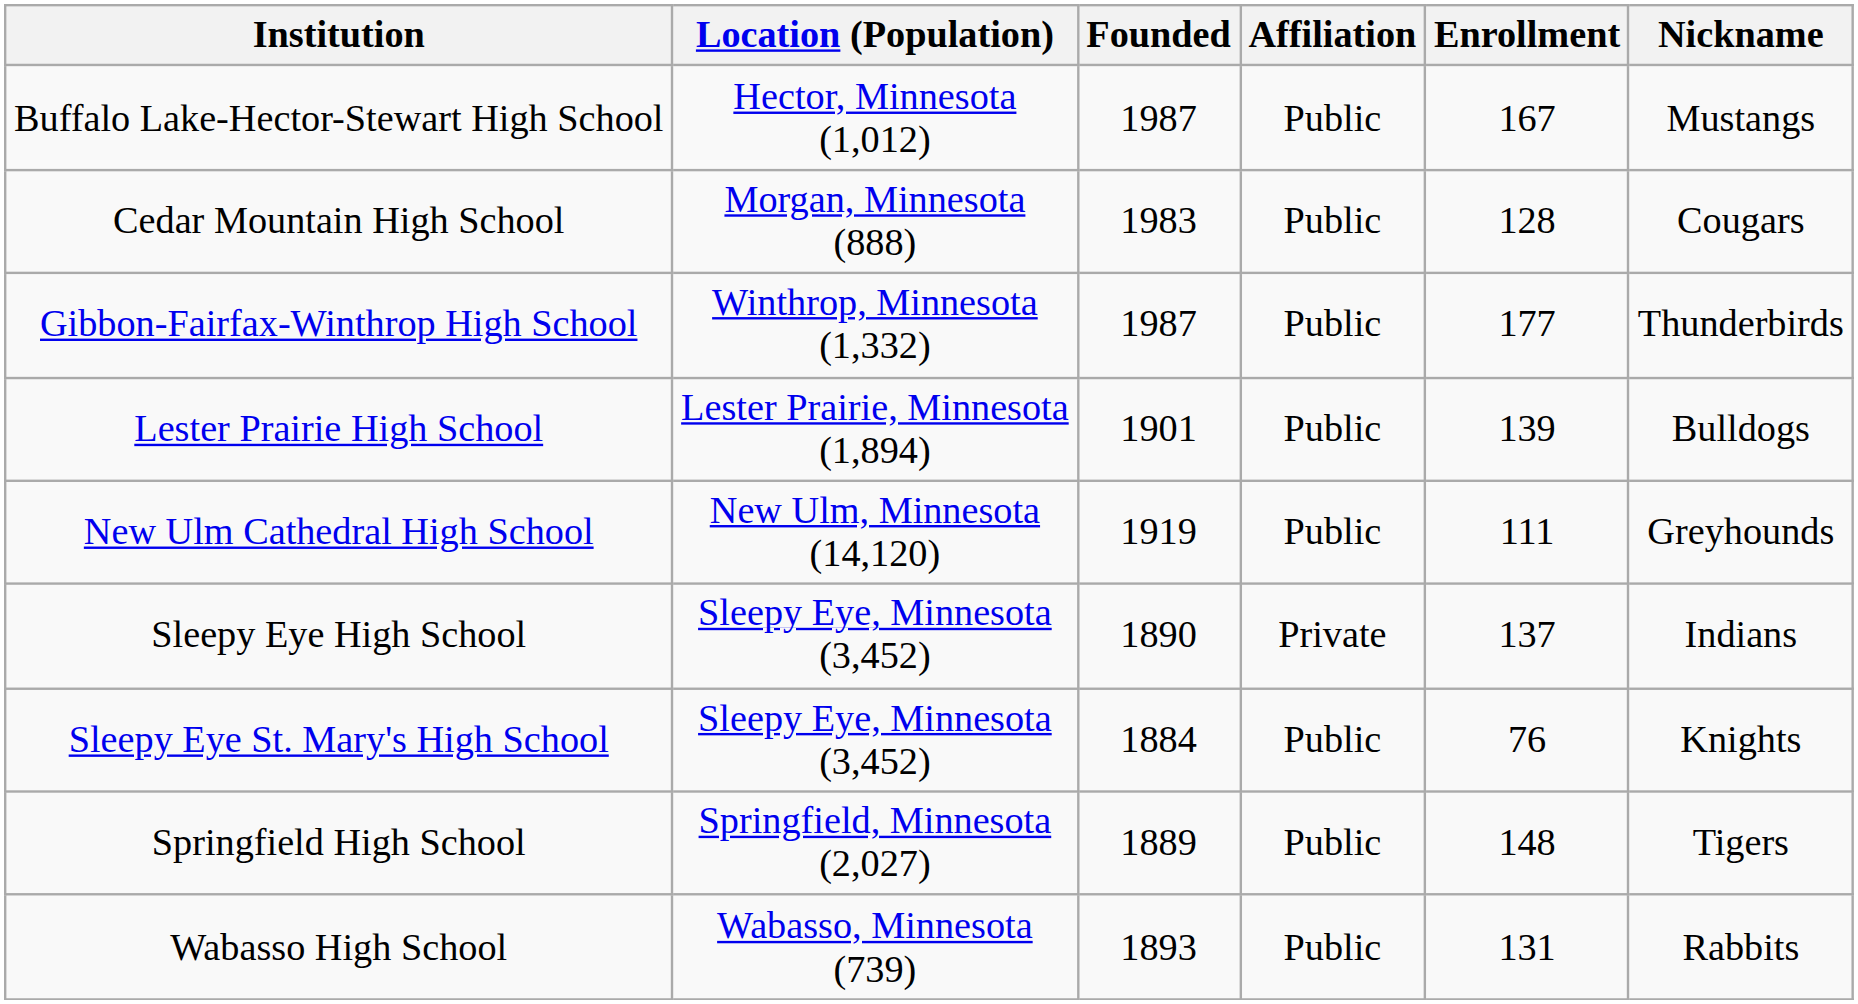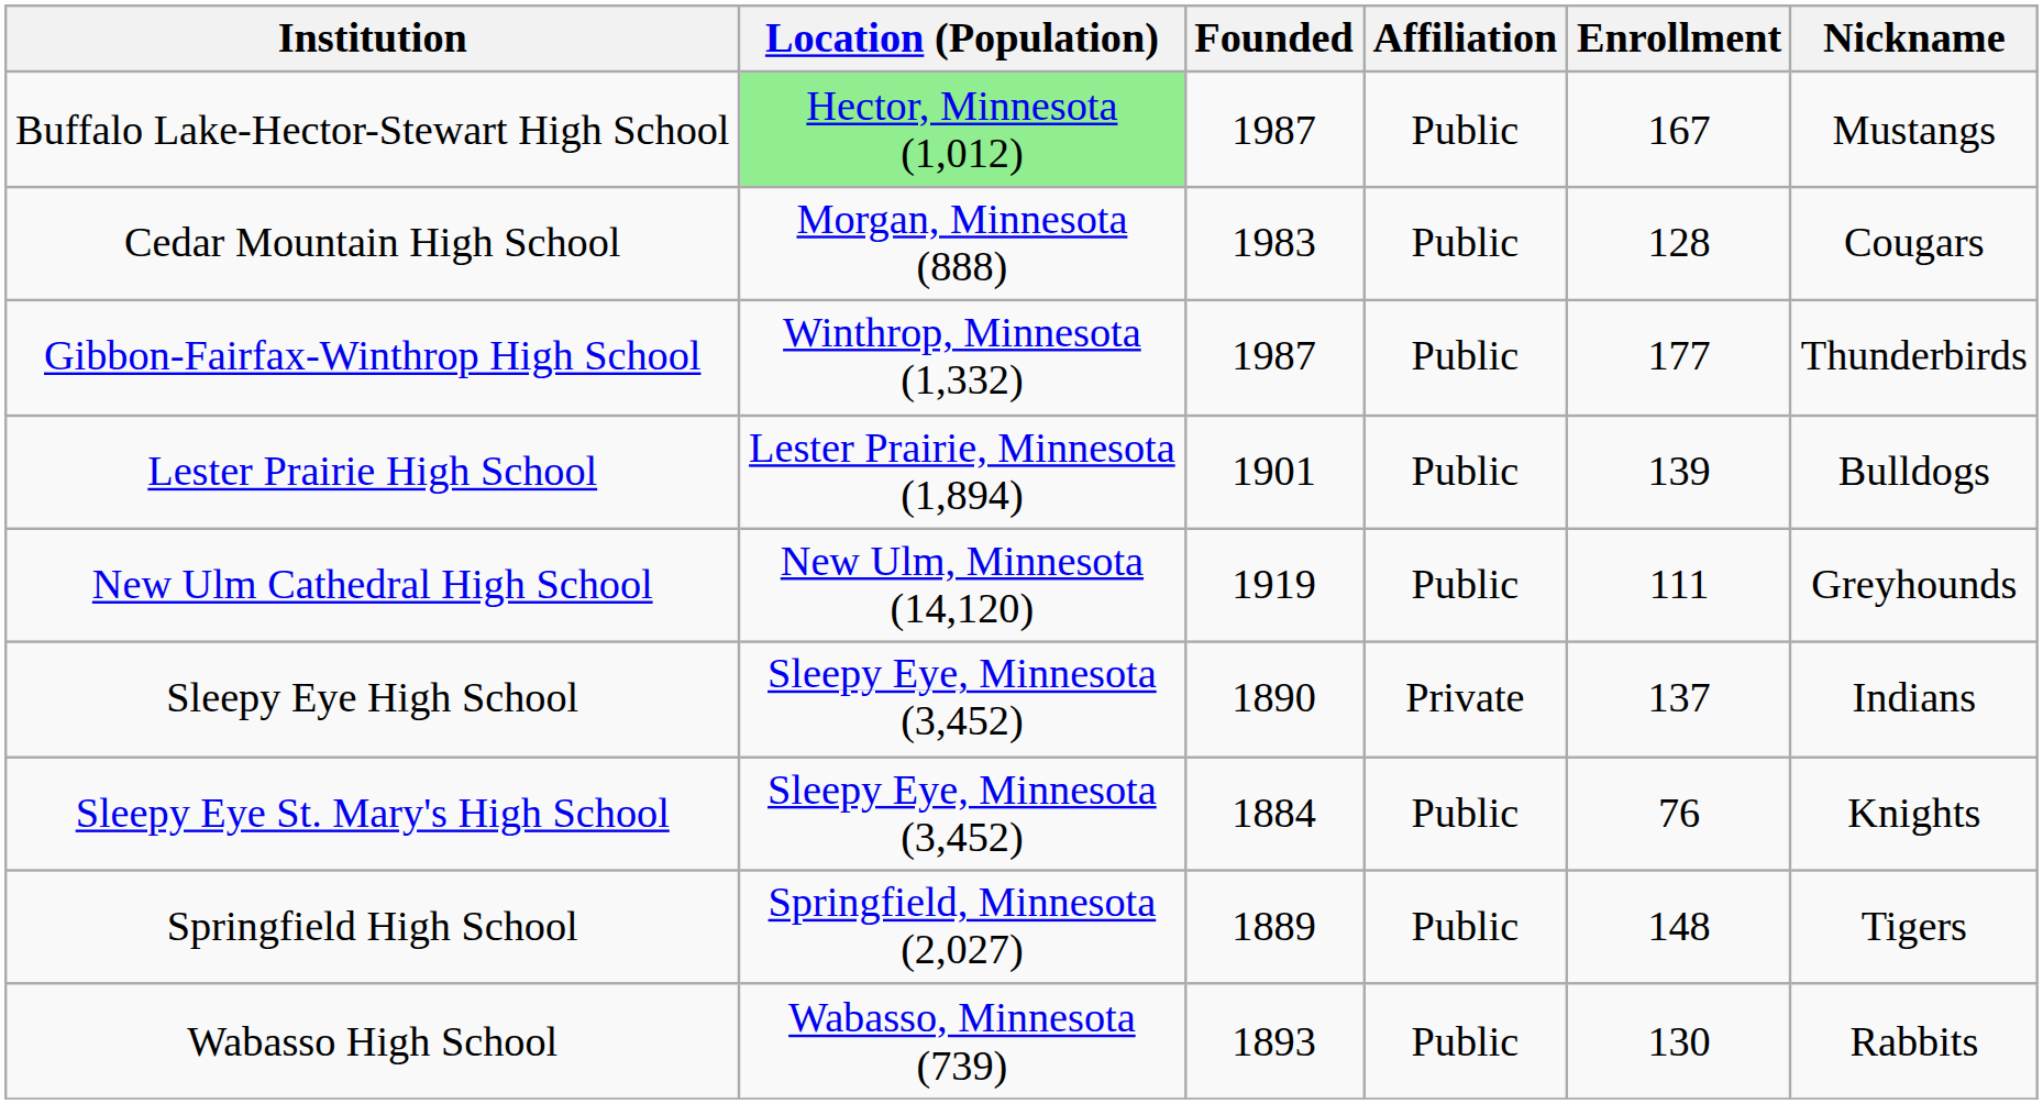Buffalo Lake-Hector-Stewart High School | Location (Population): no background -> lightgreen background
Wabasso High School | Enrollment: 131 -> 130
